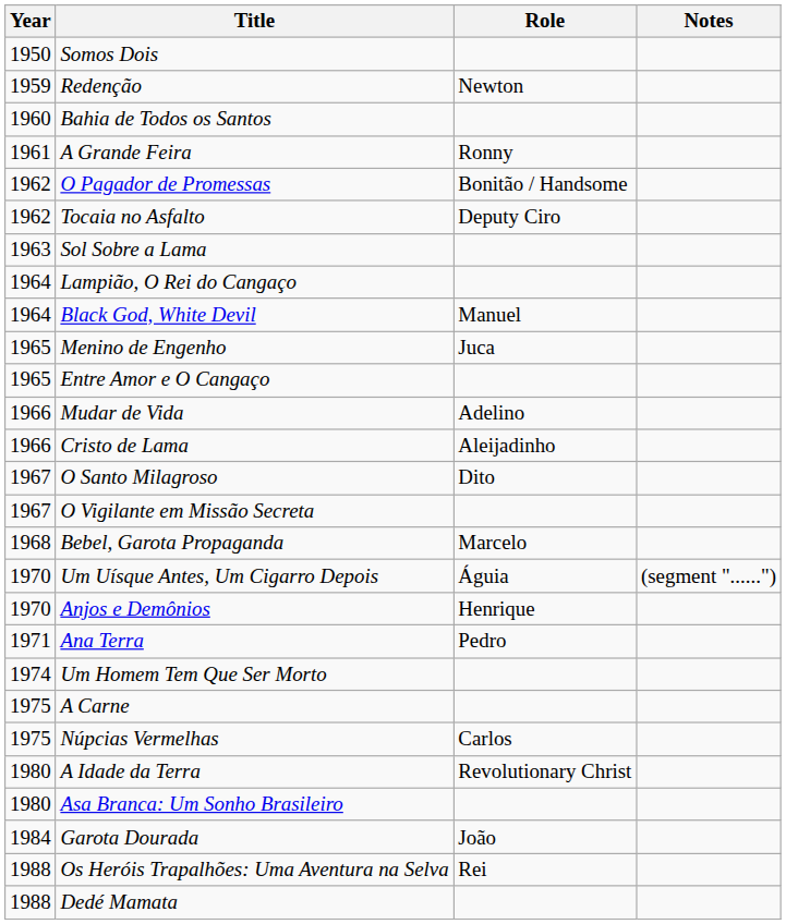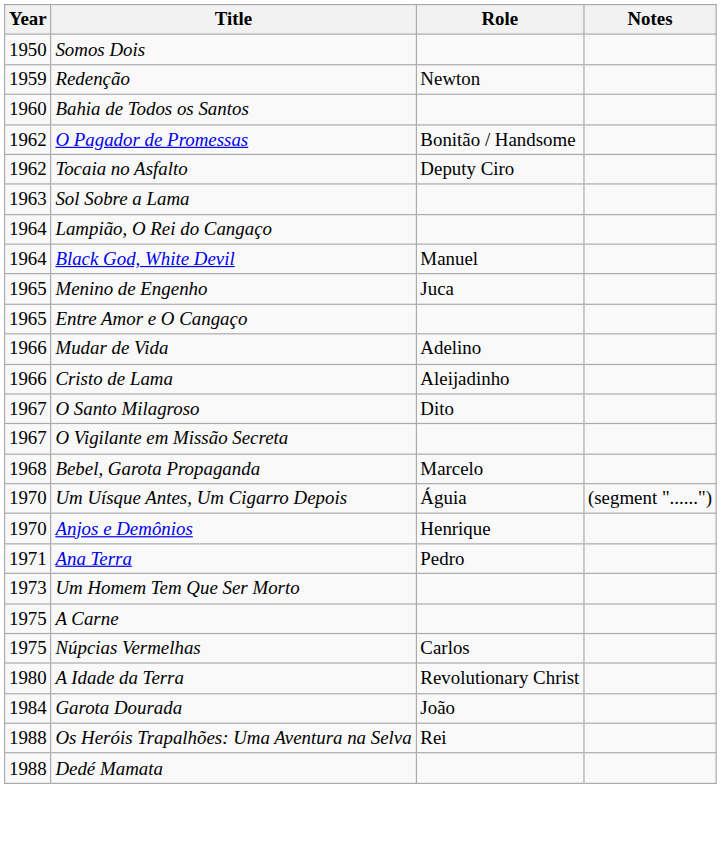- row: 1961 | A Grande Feira | Ronny
Um Homem Tem Que Ser Morto | Year: 1974 -> 1973
- row: 1980 | Asa Branca: Um Sonho Brasileiro
